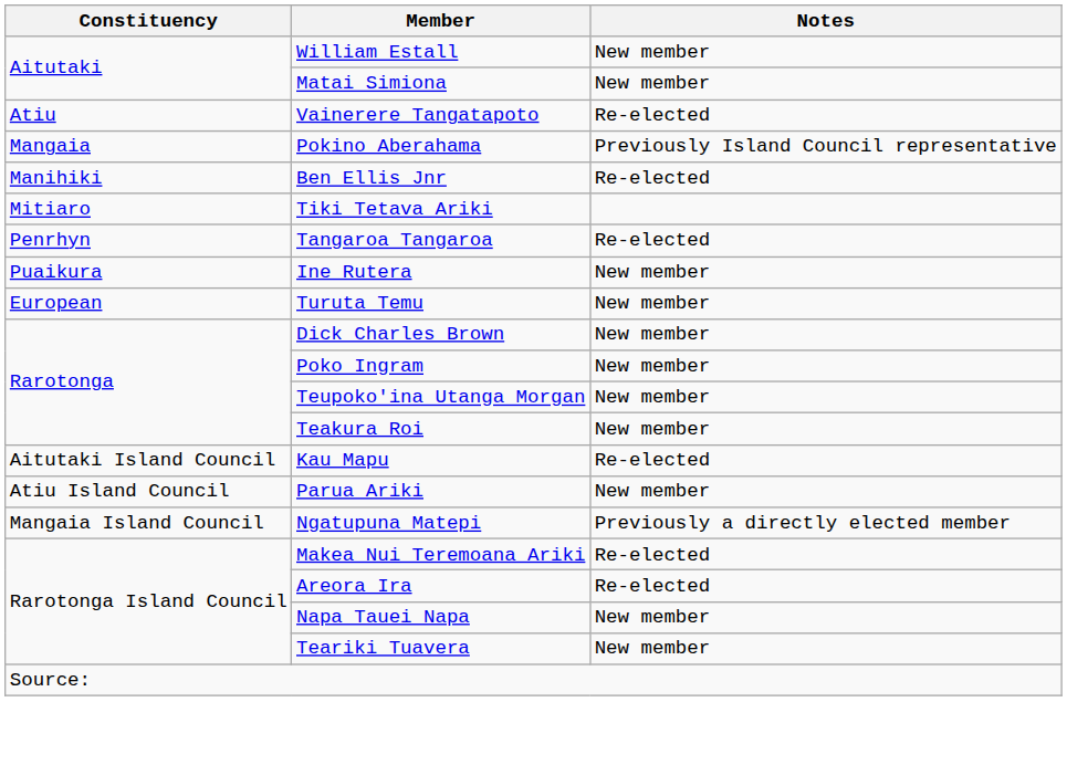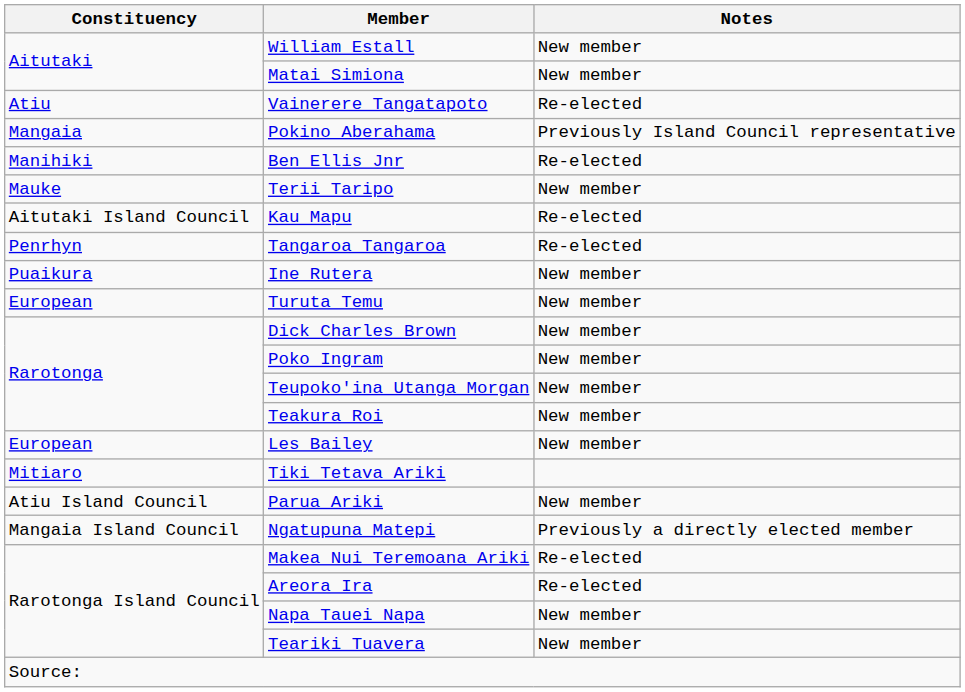+ row: Mauke | Terii Taripo | New member
rows swapped: Tiki Tetava Ariki <-> Kau Mapu
+ row: European | Les Bailey | New member
